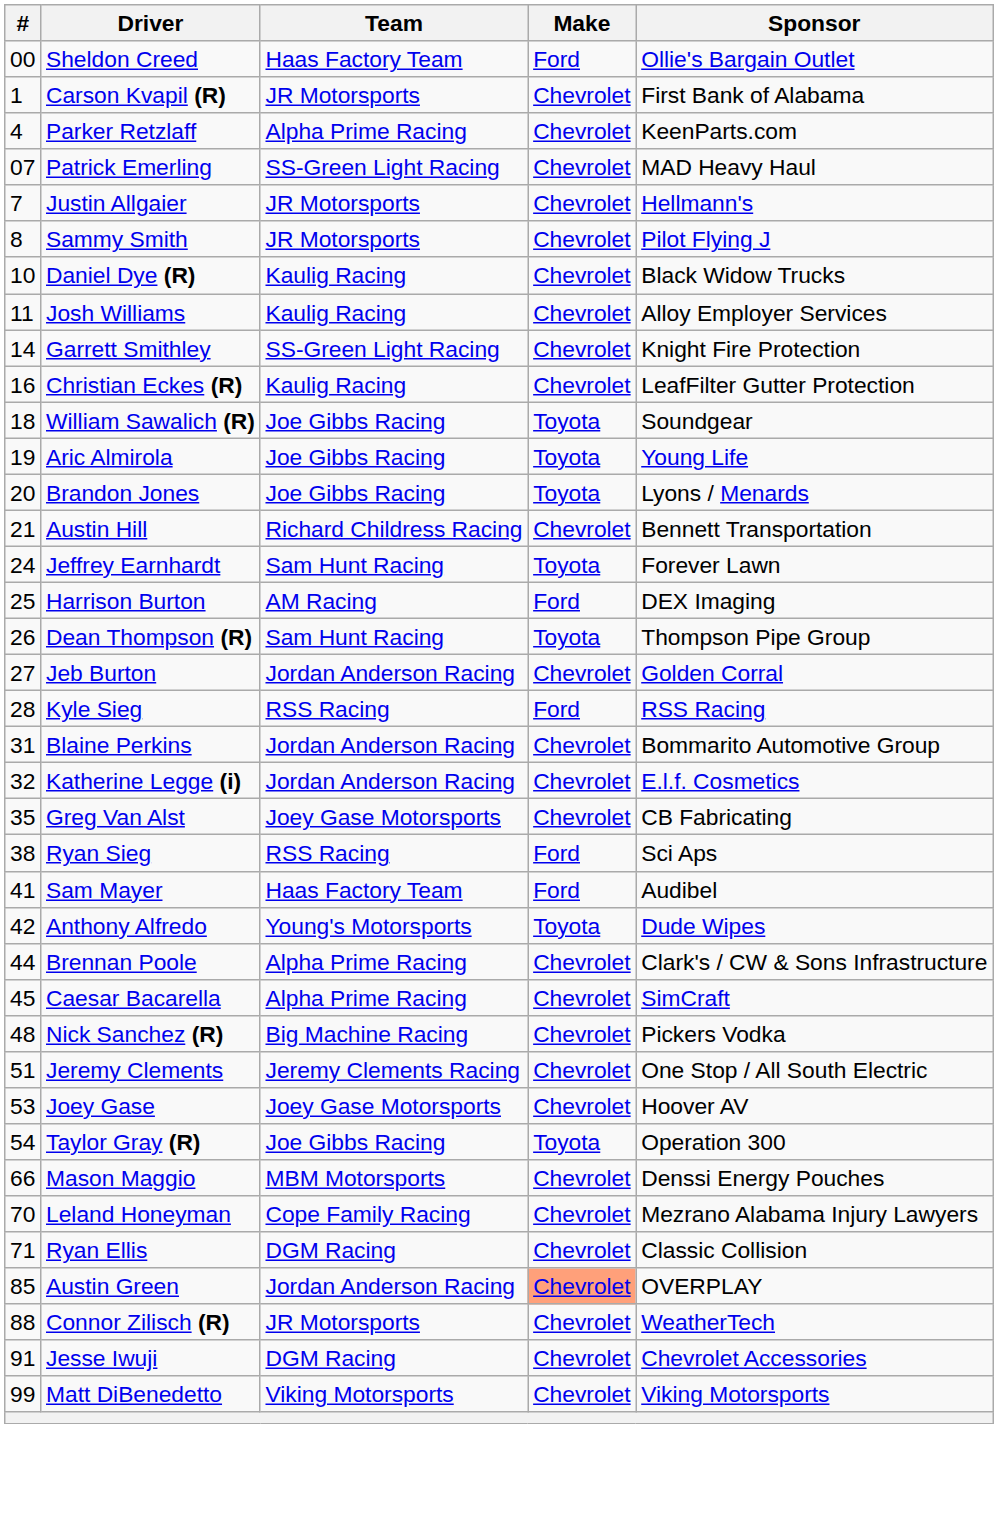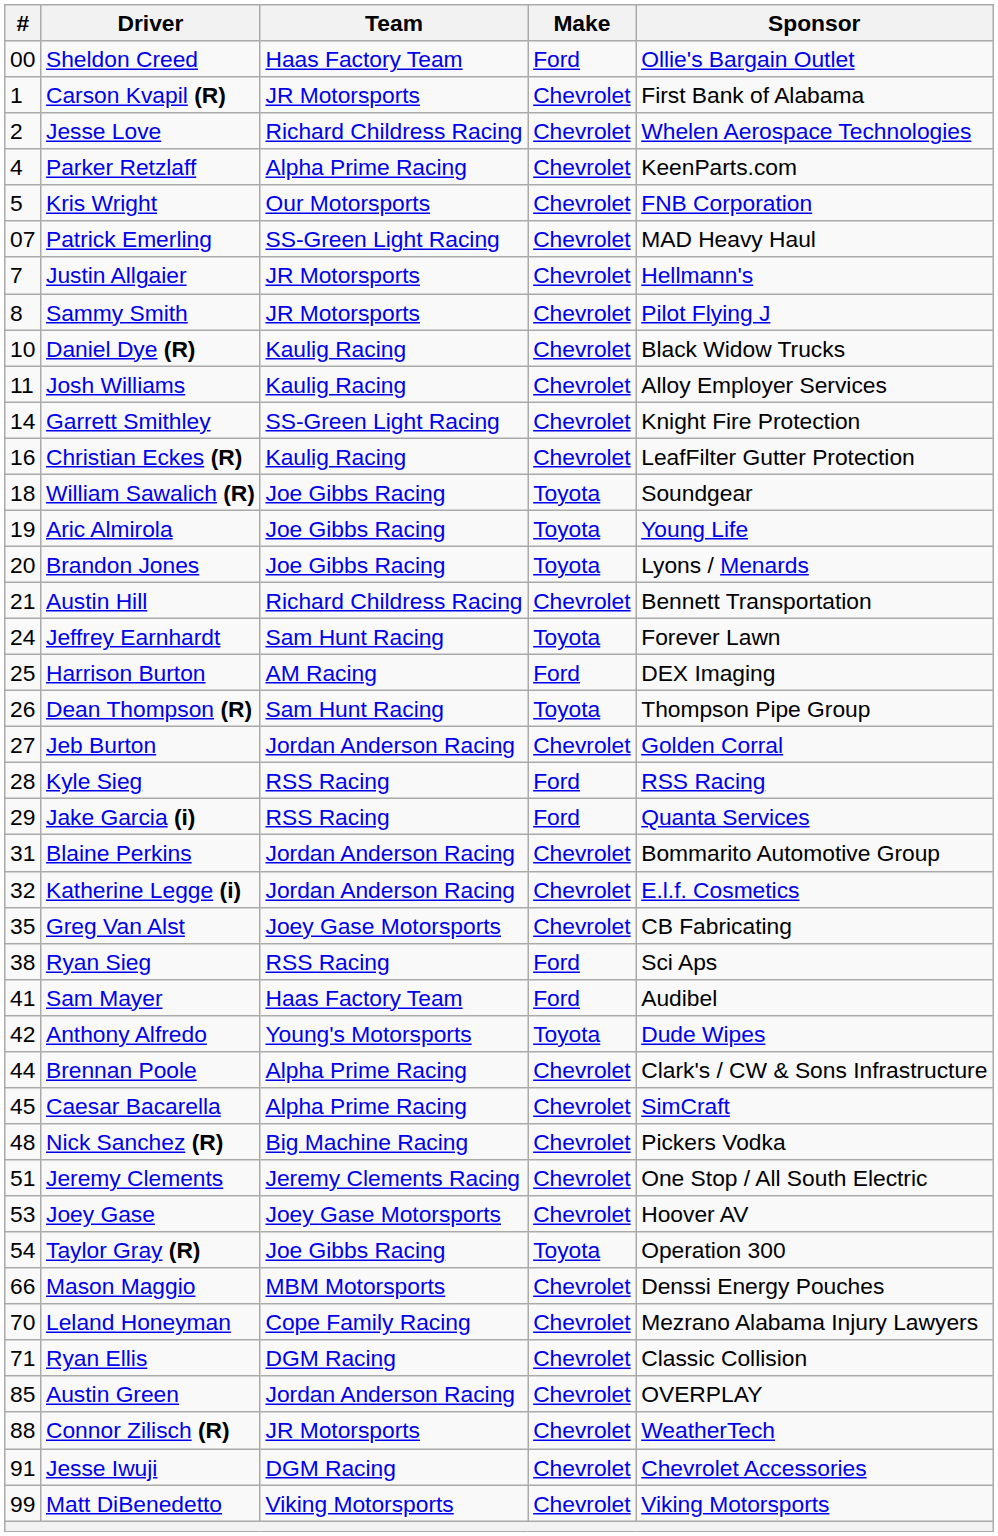+ row: 2 | Jesse Love | Richard Childress Racing | Chevrolet | Whelen Aerospace Technologies
+ row: 5 | Kris Wright | Our Motorsports | Chevrolet | FNB Corporation
+ row: 29 | Jake Garcia (i) | RSS Racing | Ford | Quanta Services
Austin Green | Make: lightsalmon background -> no background
